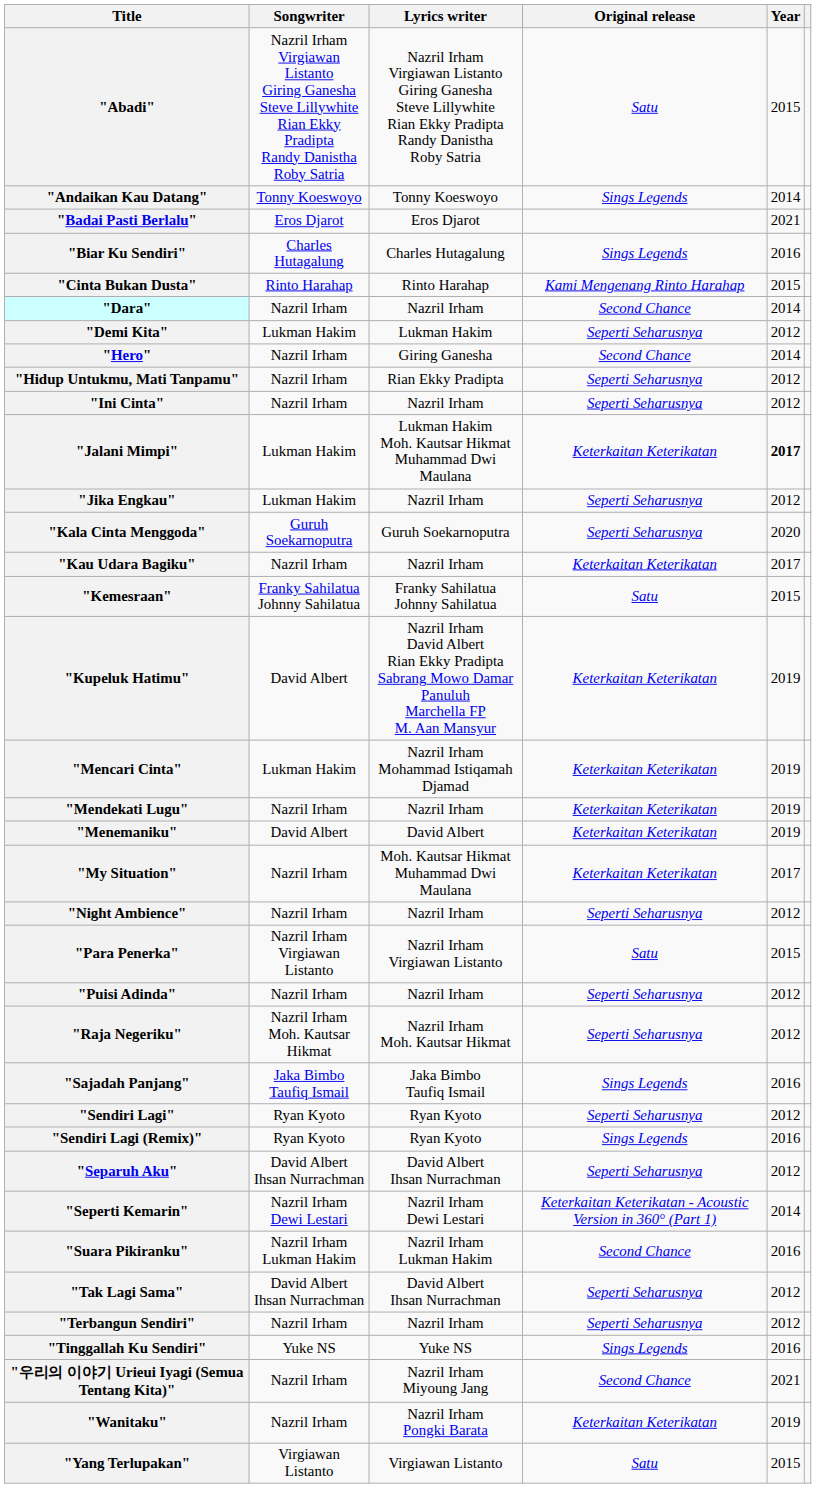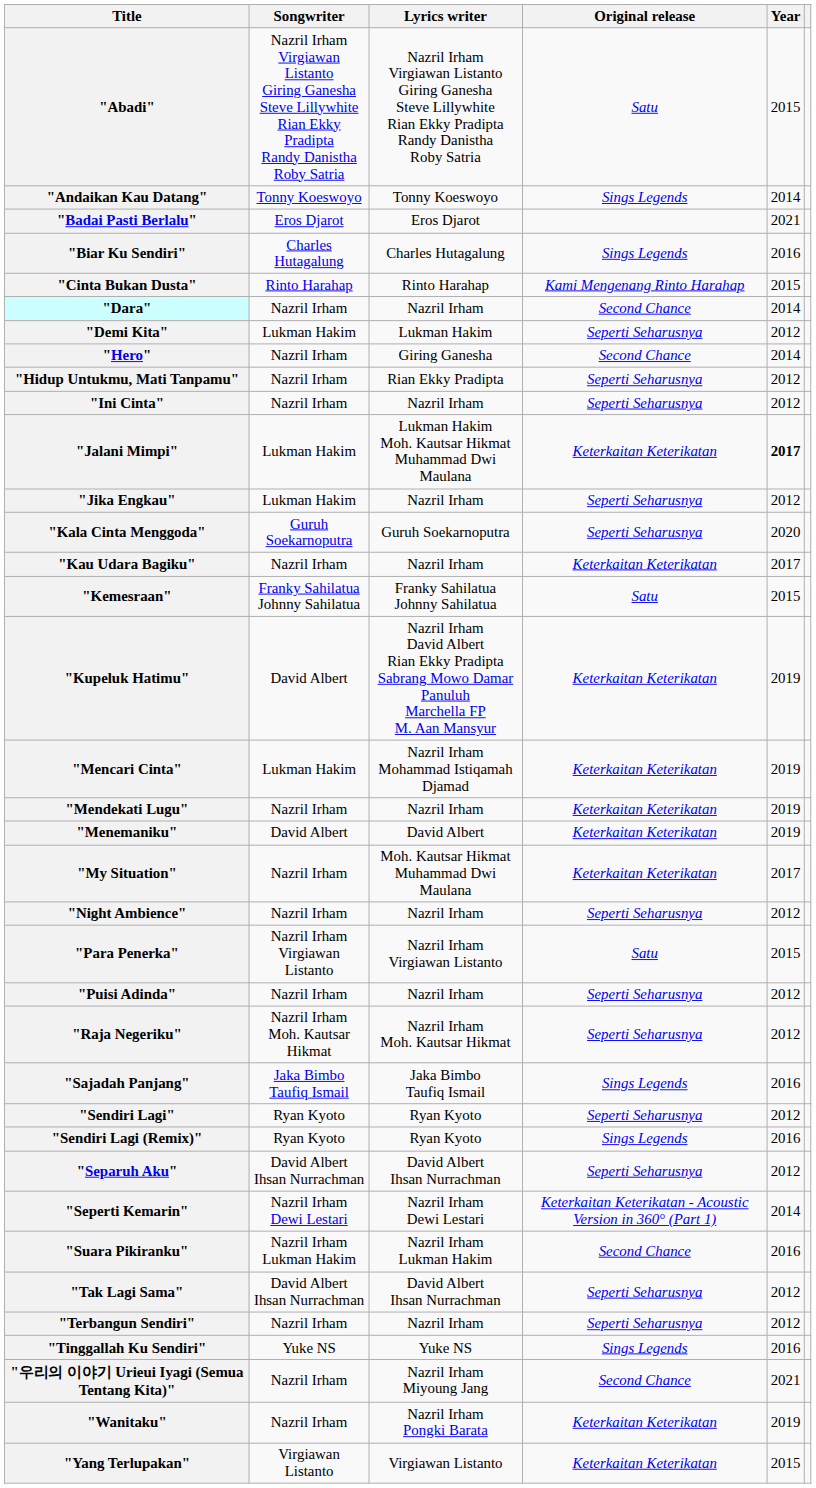"Yang Terlupakan" | Original release: Satu -> Keterkaitan Keterikatan
